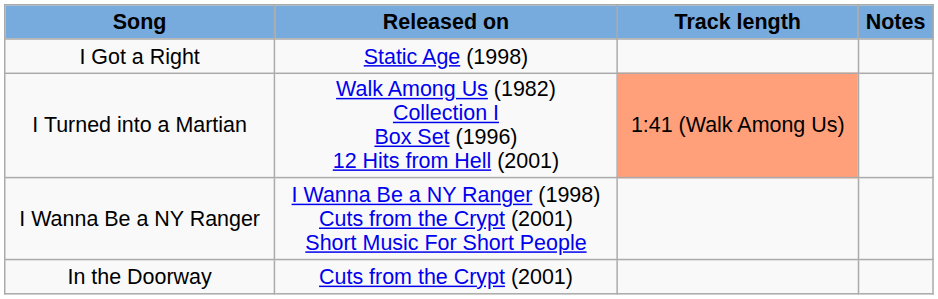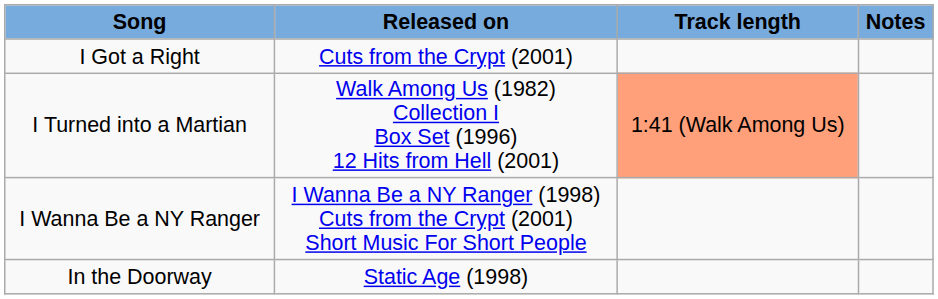I Got a Right | Released on: Static Age (1998) -> Cuts from the Crypt (2001)
In the Doorway | Released on: Cuts from the Crypt (2001) -> Static Age (1998)
